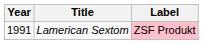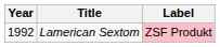Lamerican Sextom | Year: 1991 -> 1992
